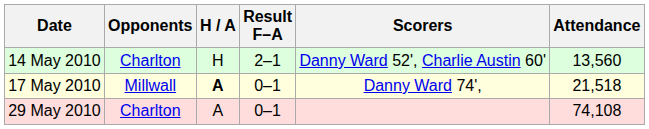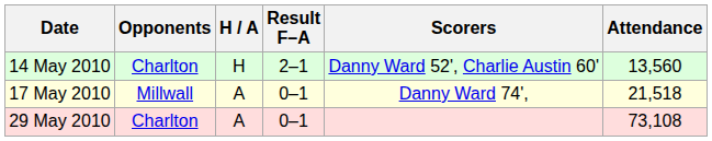17 May 2010 | H / A: bold -> normal
29 May 2010 | Attendance: 74,108 -> 73,108
